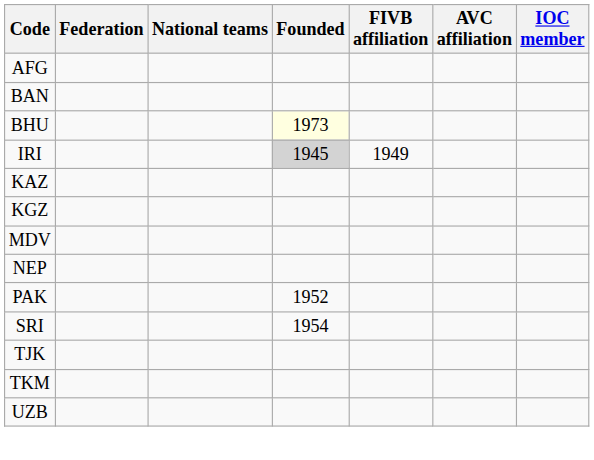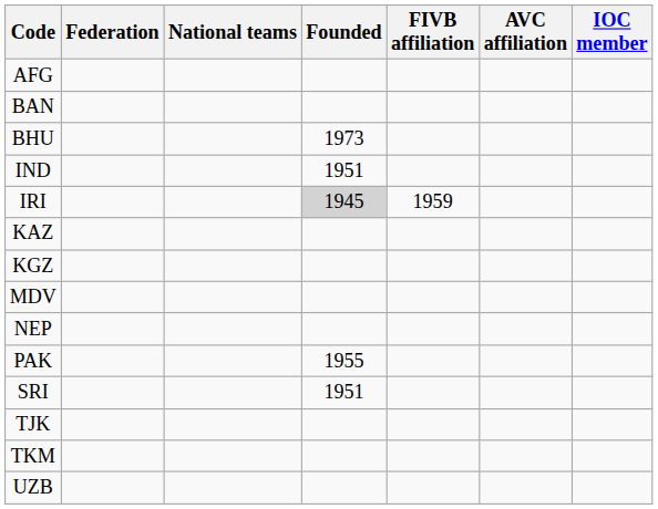BHU | Founded: lightyellow background -> no background
+ row: IND | 1951
IRI | FIVB affiliation: 1949 -> 1959
PAK | Founded: 1952 -> 1955
SRI | Founded: 1954 -> 1951
